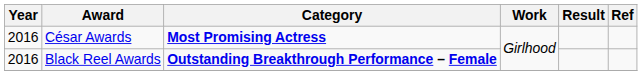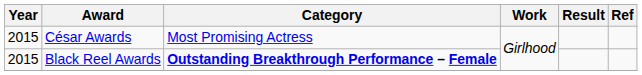César Awards | Year: 2016 -> 2015
César Awards | Category: bold -> normal
Black Reel Awards | Year: 2016 -> 2015
